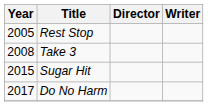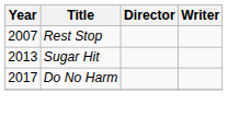Rest Stop | Year: 2005 -> 2007
- row: 2008 | Take 3
Sugar Hit | Year: 2015 -> 2013
